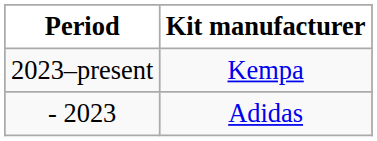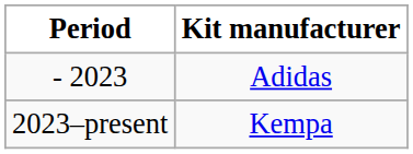rows swapped: - 2023 <-> 2023–present
